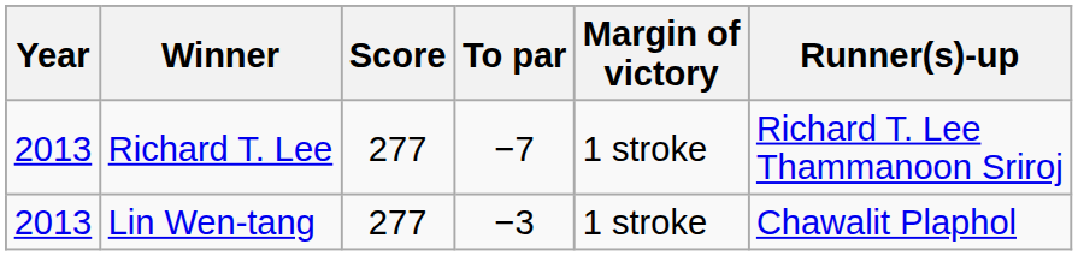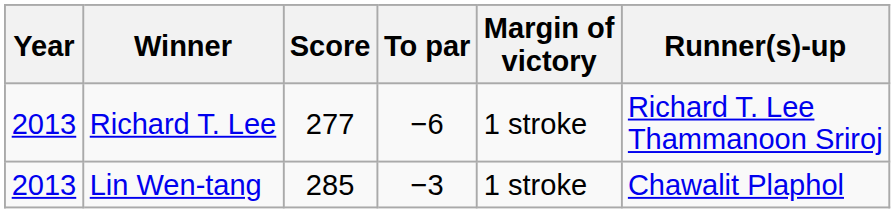Richard T. Lee | To par: −7 -> −6
Lin Wen-tang | Score: 277 -> 285
